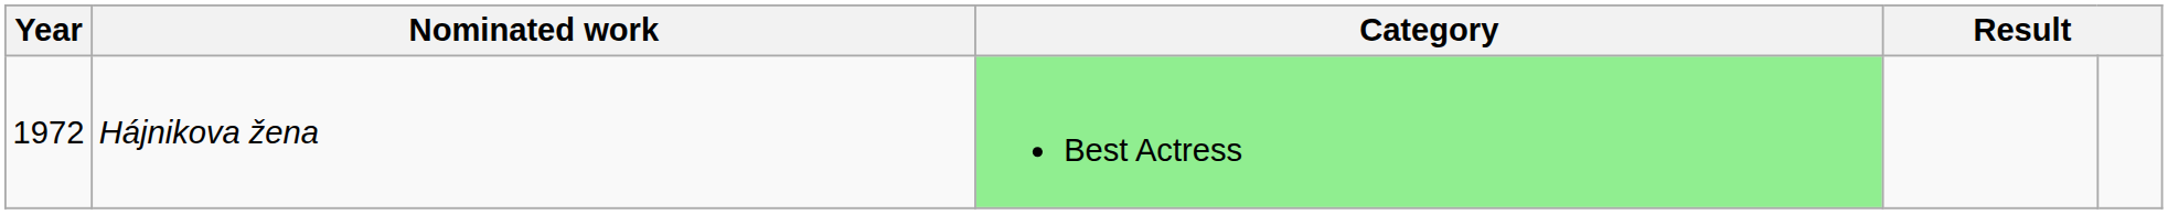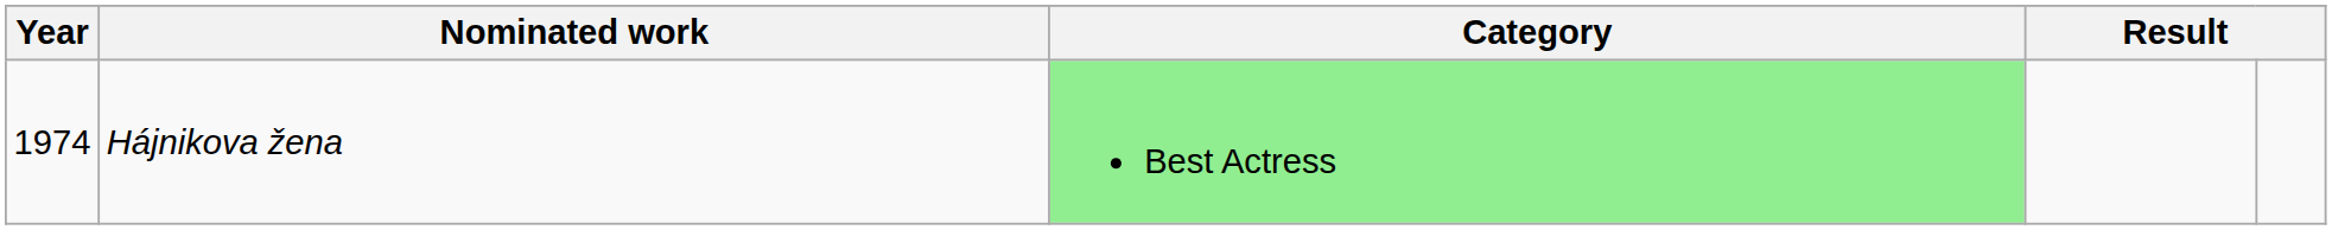Hájnikova žena | Year: 1972 -> 1974
